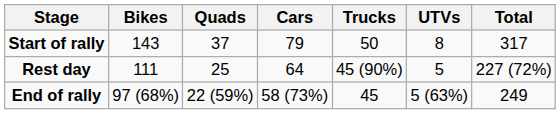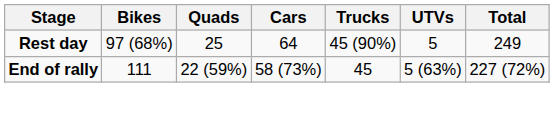- row: Start of rally | 143 | 37 | 79 | 50 | 8 | 317
Rest day | Bikes: 111 -> 97 (68%)
Rest day | Total: 227 (72%) -> 249
End of rally | Bikes: 97 (68%) -> 111
End of rally | Total: 249 -> 227 (72%)
